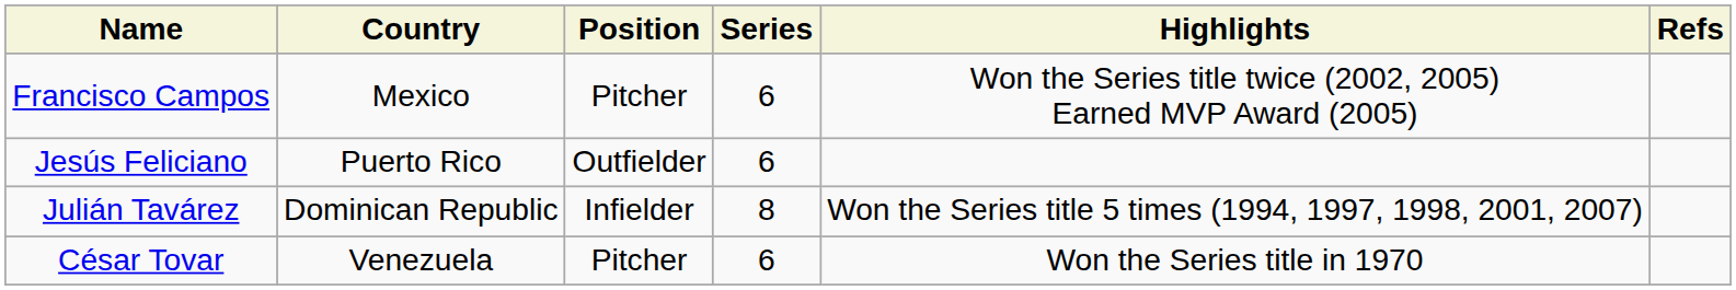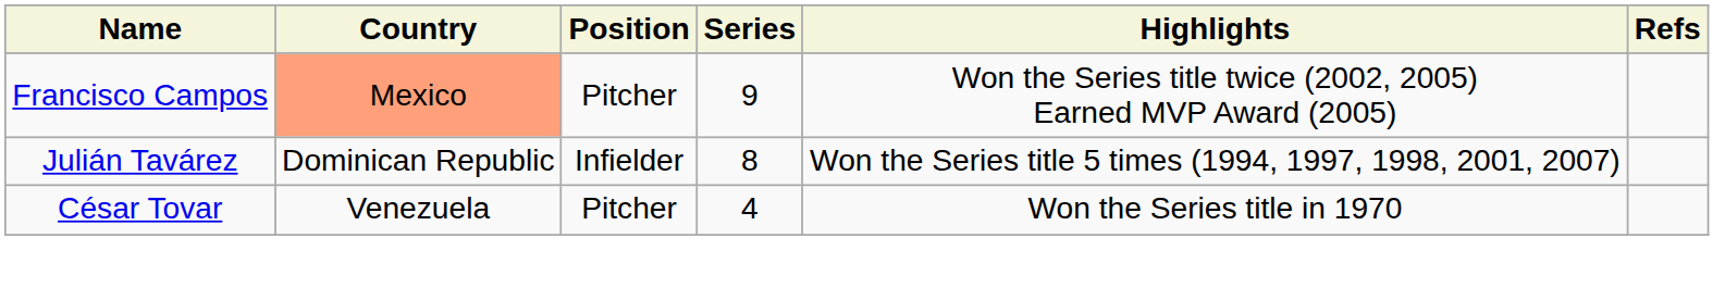Francisco Campos | Country: no background -> lightsalmon background
Francisco Campos | Series: 6 -> 9
- row: Jesús Feliciano | Puerto Rico | Outfielder | 6
César Tovar | Series: 6 -> 4
